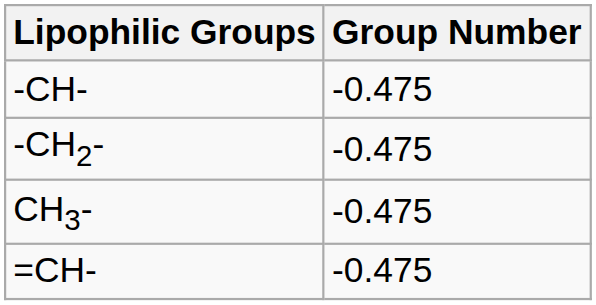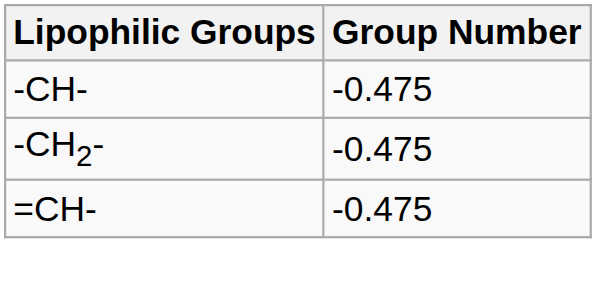- row: CH3- | -0.475
